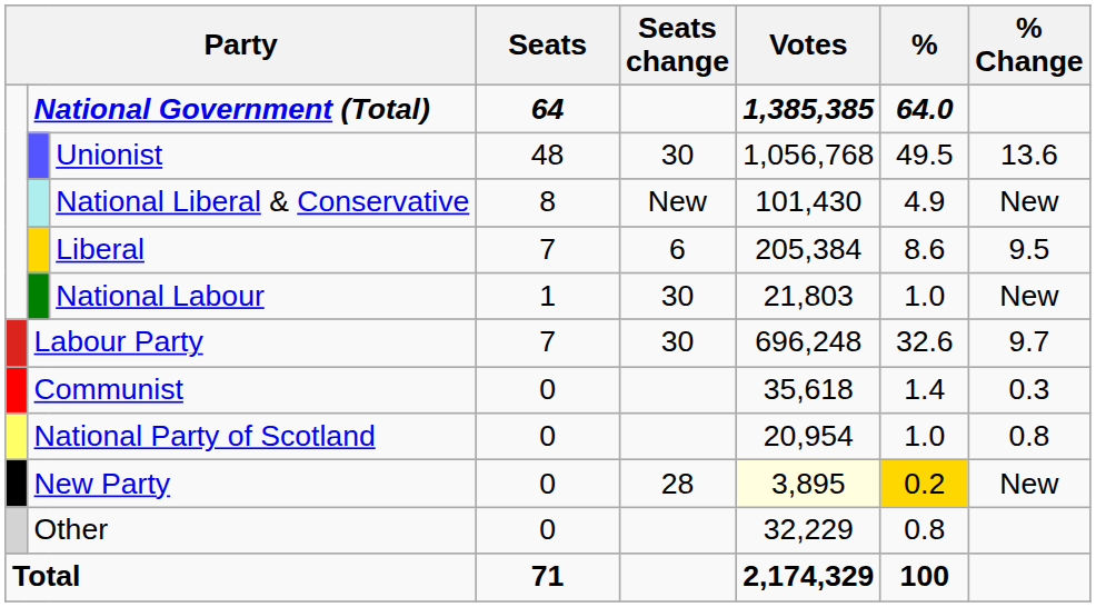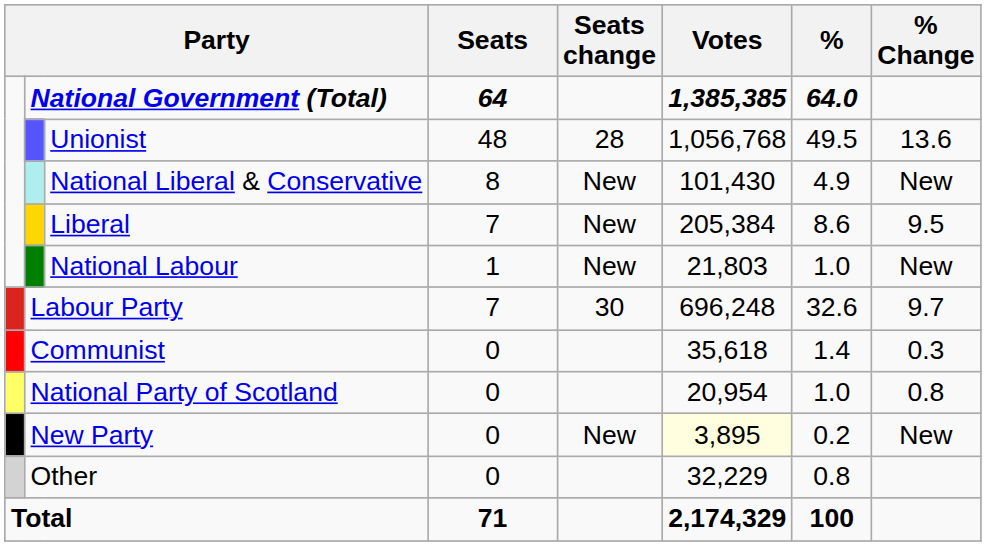Unionist | Seats change: 30 -> 28
Liberal | Seats change: 6 -> New
National Labour | Seats change: 30 -> New
New Party | Seats change: 28 -> New
New Party | %: gold background -> no background
